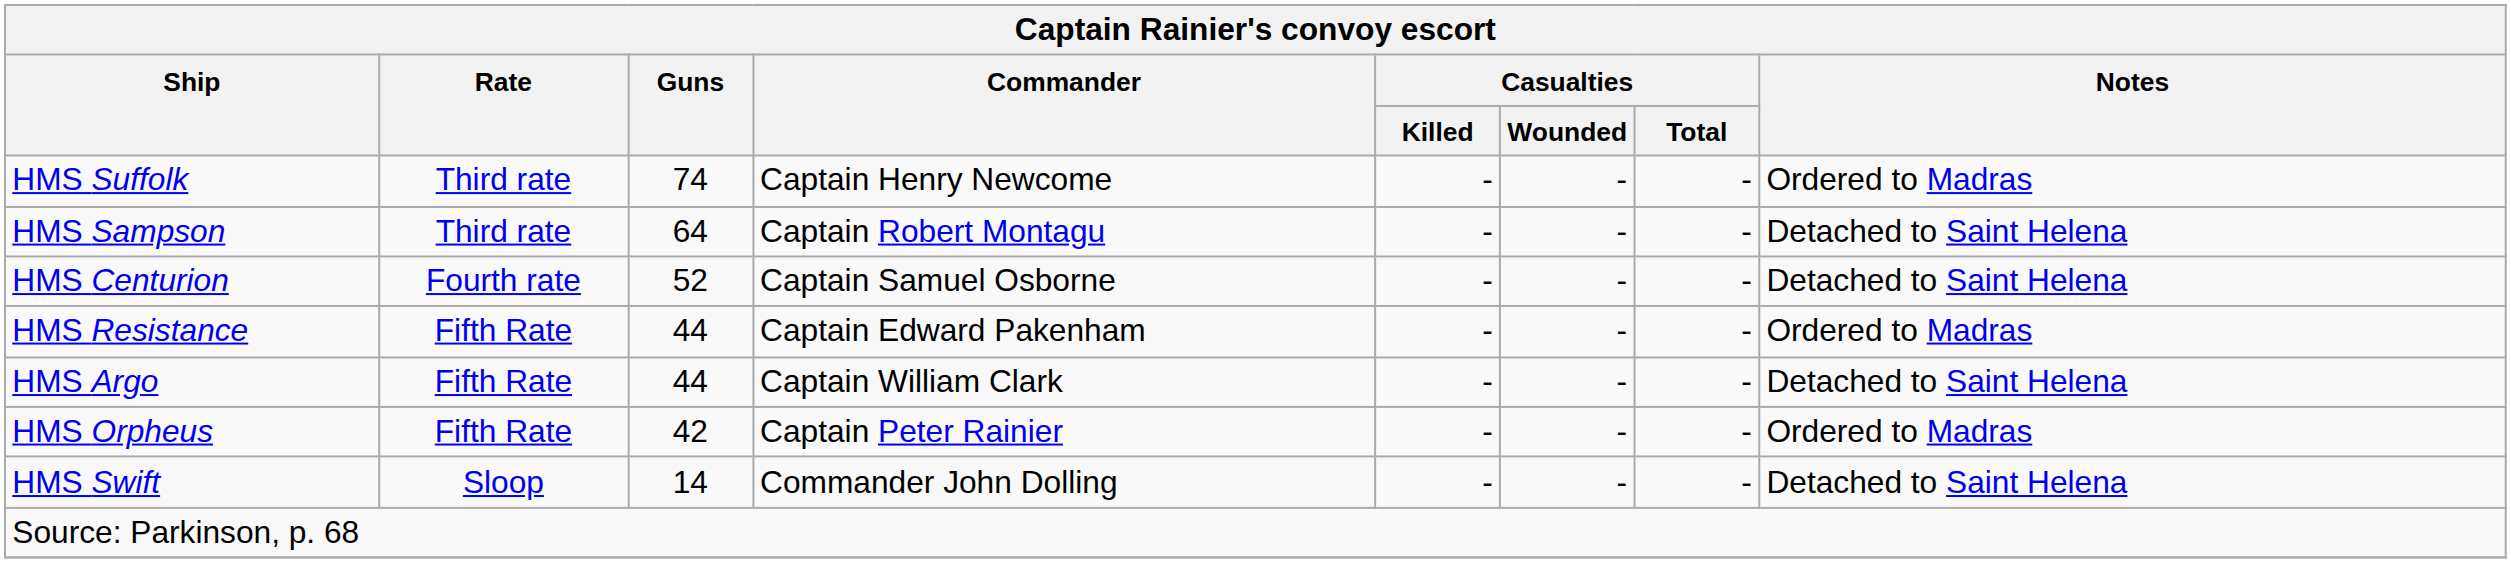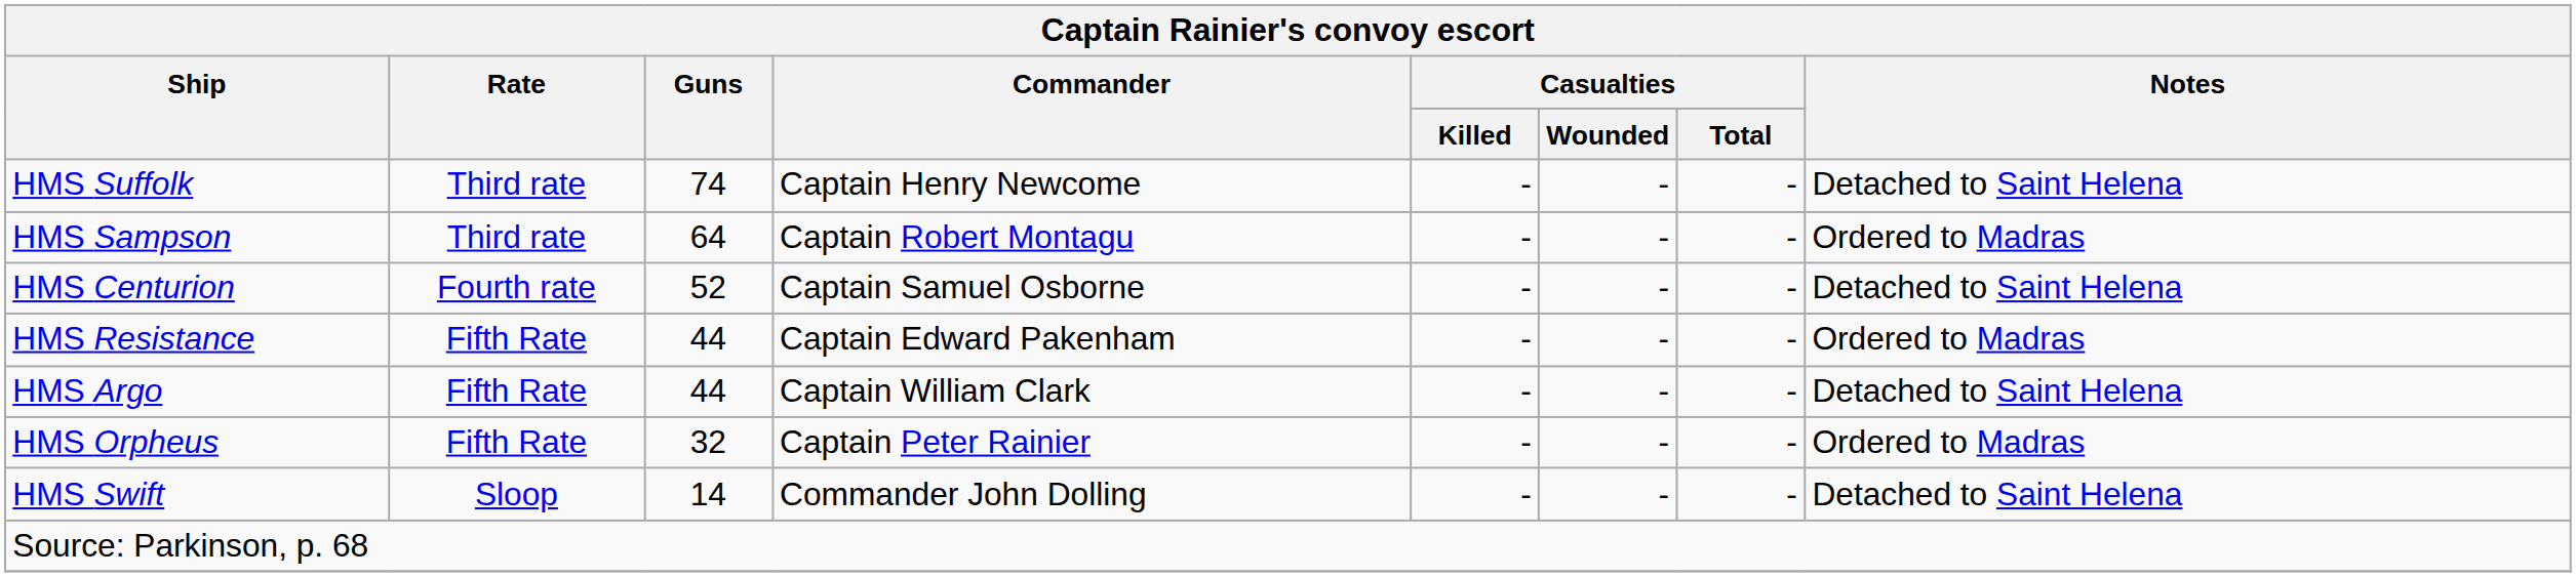HMS Suffolk | Notes: Ordered to Madras -> Detached to Saint Helena
HMS Sampson | Notes: Detached to Saint Helena -> Ordered to Madras
HMS Orpheus | Guns: 42 -> 32
